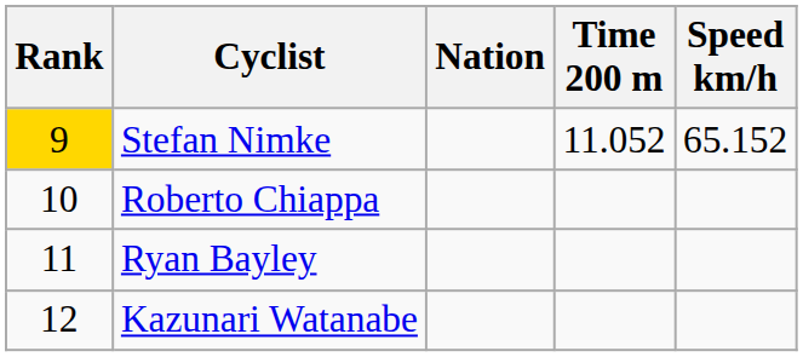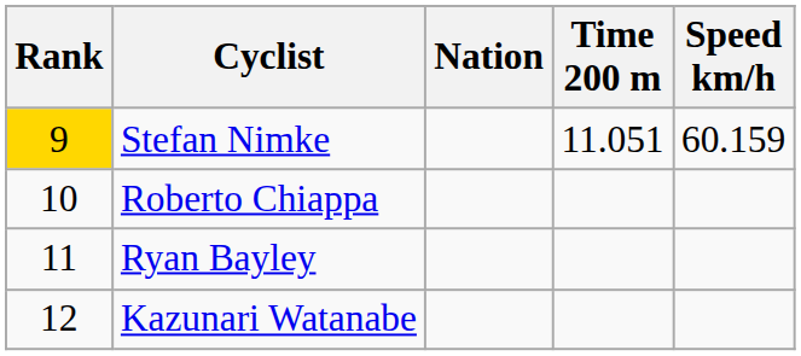Stefan Nimke | Time 200 m: 11.052 -> 11.051
Stefan Nimke | Speed km/h: 65.152 -> 60.159
